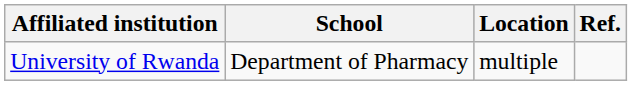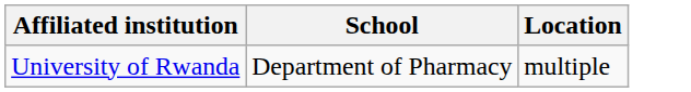- column: Ref.
